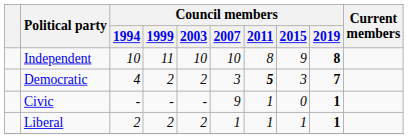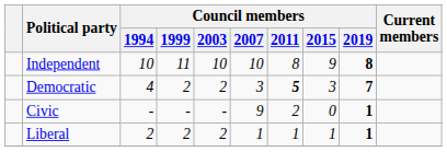Civic | Council members / 2011: 1 -> 2
